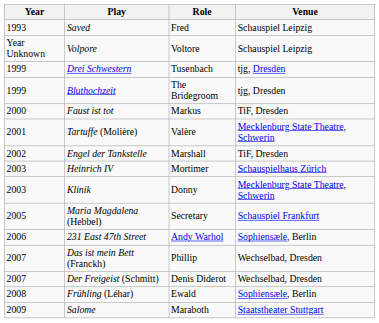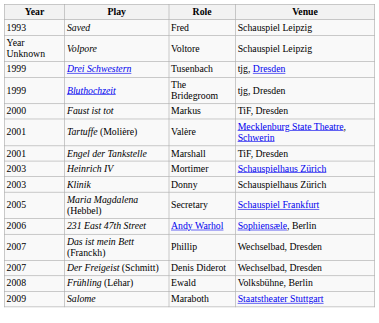Engel der Tankstelle | Year: 2002 -> 2001
Klinik | Venue: Mecklenburg State Theatre, Schwerin -> Schauspielhaus Zürich
Frühling (Léhar) | Venue: Sophiensæle, Berlin -> Volksbühne, Berlin
